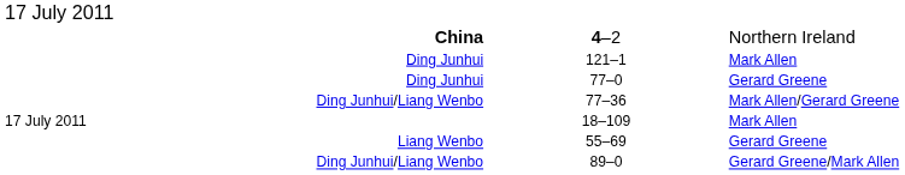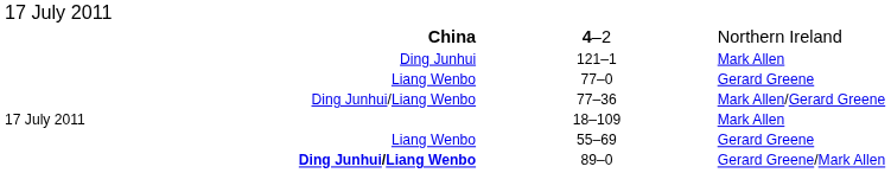77–0 | column 1: Ding Junhui -> Liang Wenbo
89–0 | column 1: normal -> bold
